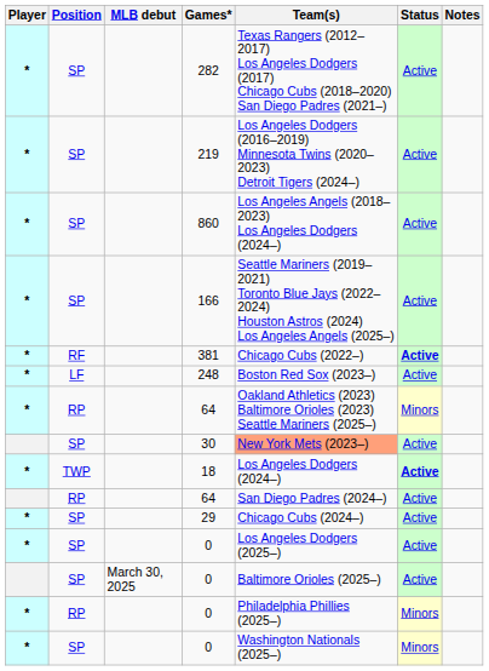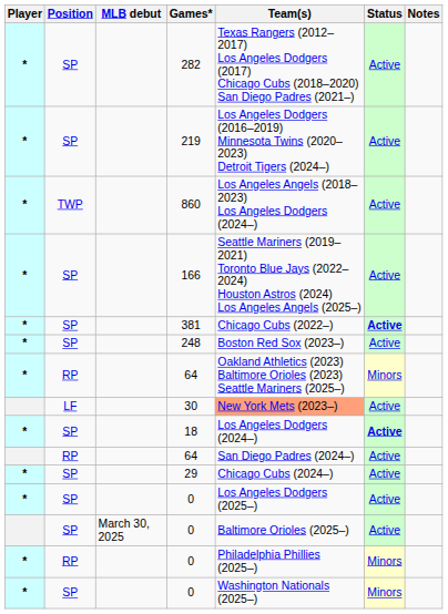860 | Position: SP -> TWP
381 | Position: RF -> SP
248 | Position: LF -> SP
30 | Position: SP -> LF
18 | Position: TWP -> SP
